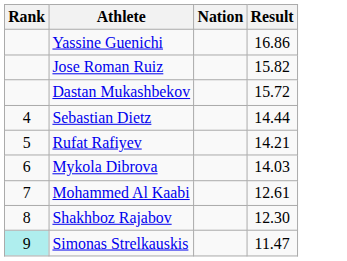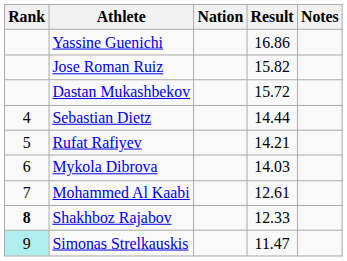+ column: Notes
Shakhboz Rajabov | Rank: normal -> bold
Shakhboz Rajabov | Result: 12.30 -> 12.33
